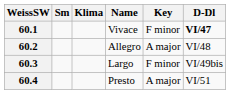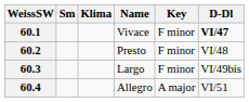60.2 | Name: Allegro -> Presto
60.2 | Key: A major -> F minor
60.4 | Name: Presto -> Allegro
